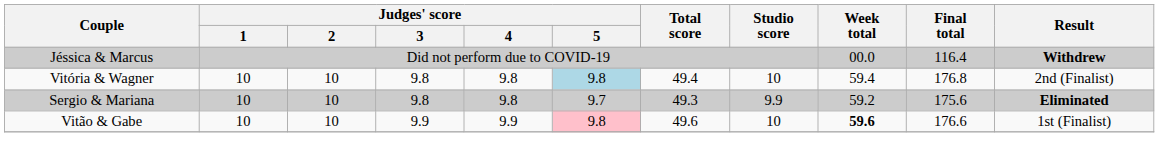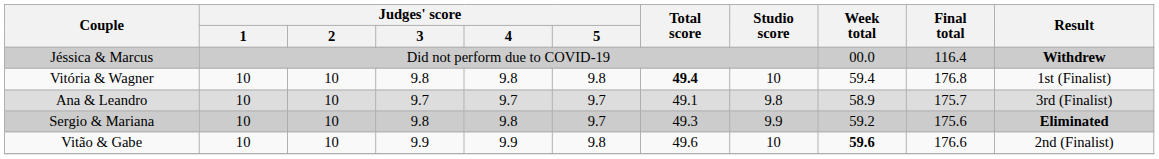Vitória & Wagner | Judges' score / 5: lightblue background -> no background
Vitória & Wagner | Total score: normal -> bold
Vitória & Wagner | Result: 2nd (Finalist) -> 1st (Finalist)
+ row: Ana & Leandro | 10 | 10 | 9.7 | 9.7 | 9.7 | 49.1 | 9.8 | 58.9 | 175.7 | 3rd (Finalist)
Vitão & Gabe | Judges' score / 5: pink background -> no background
Vitão & Gabe | Result: 1st (Finalist) -> 2nd (Finalist)
